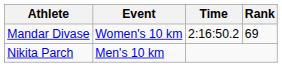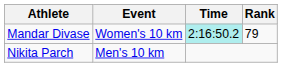Mandar Divase | Time: no background -> paleturquoise background
Mandar Divase | Rank: 69 -> 79
